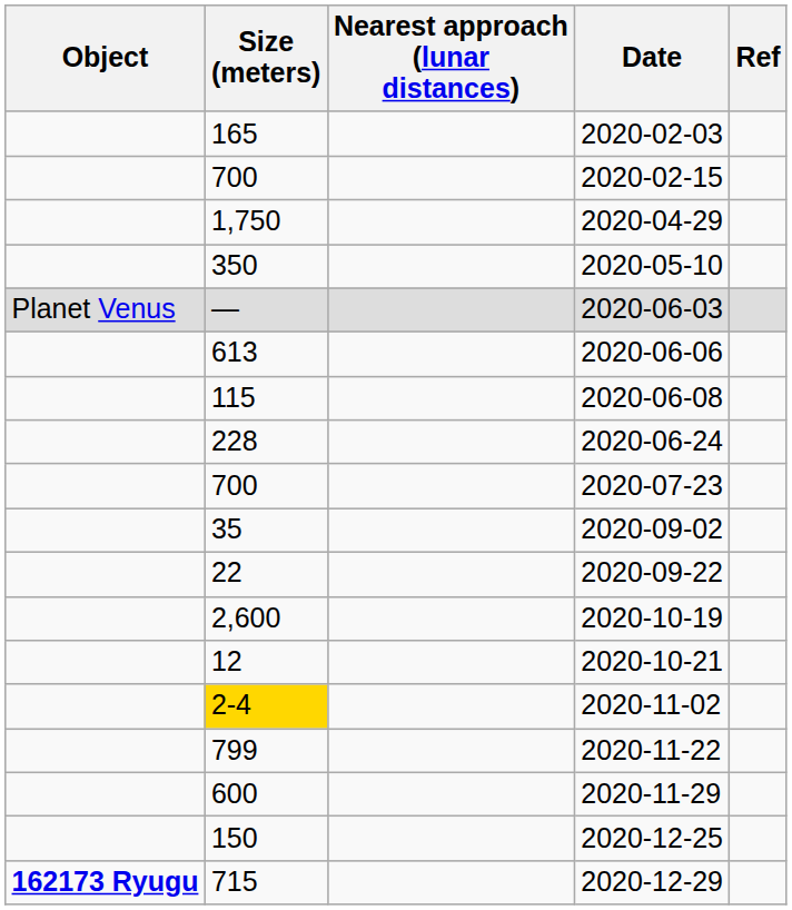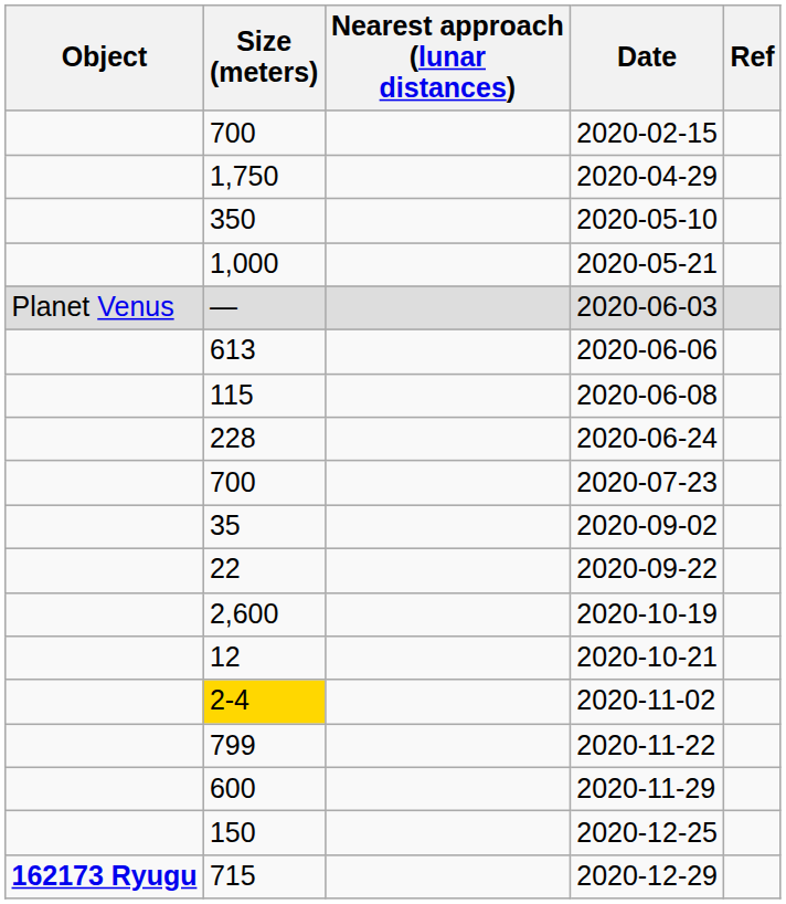- row: 165 | 2020-02-03
+ row: 1,000 | 2020-05-21
